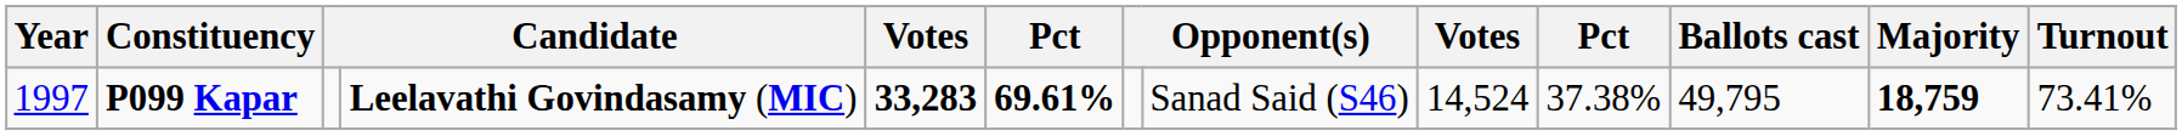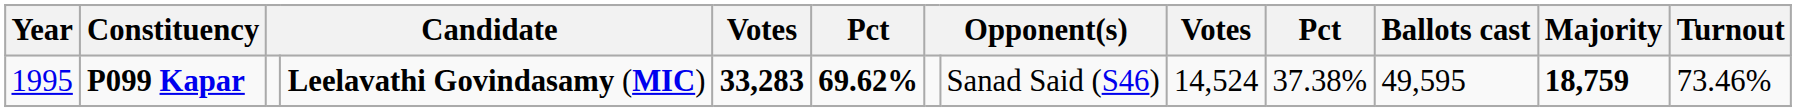P099 Kapar | Year: 1997 -> 1995
P099 Kapar | column 6: 69.61% -> 69.62%
P099 Kapar | Ballots cast: 49,795 -> 49,595
P099 Kapar | Turnout: 73.41% -> 73.46%
